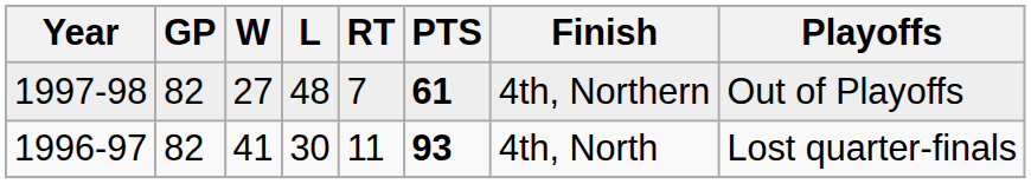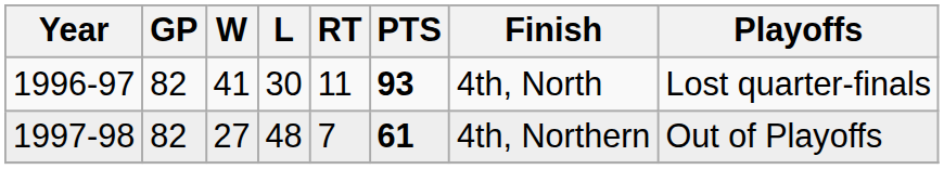rows swapped: 1996-97 <-> 1997-98
